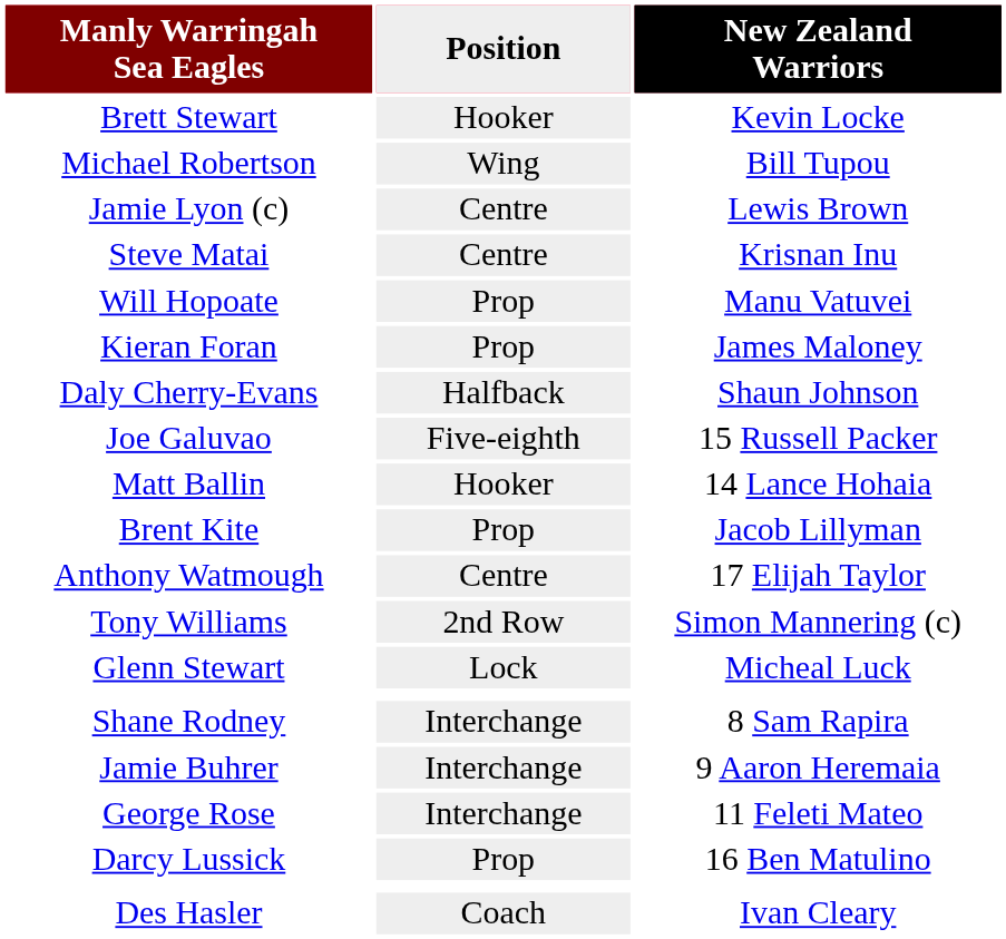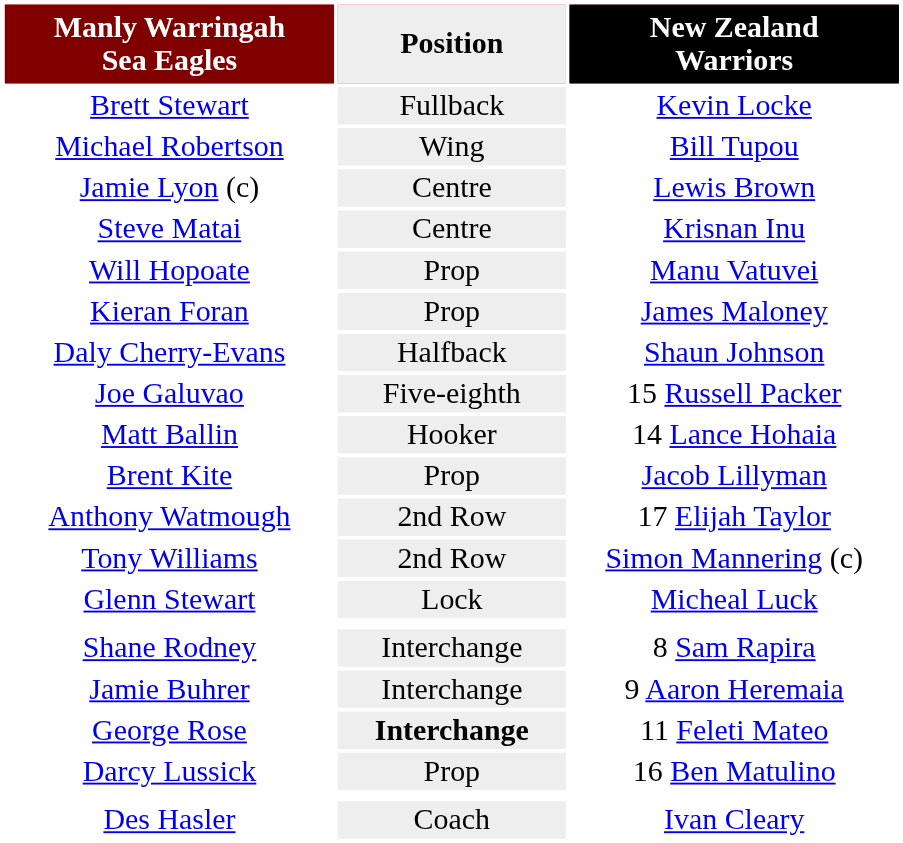Brett Stewart | Position: Hooker -> Fullback
Anthony Watmough | Position: Centre -> 2nd Row
George Rose | Position: normal -> bold
